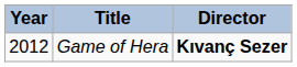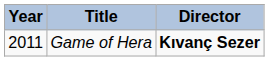Game of Hera | Year: 2012 -> 2011
